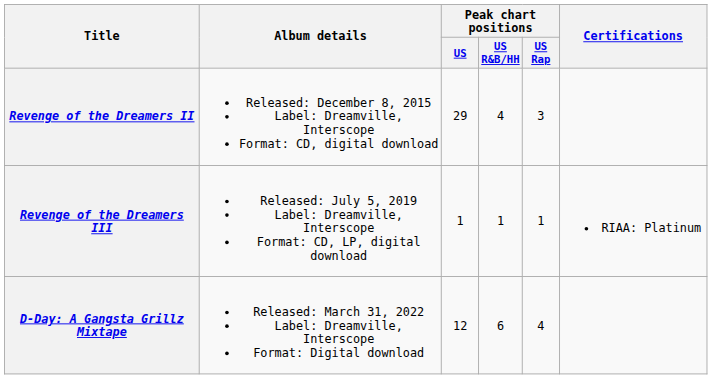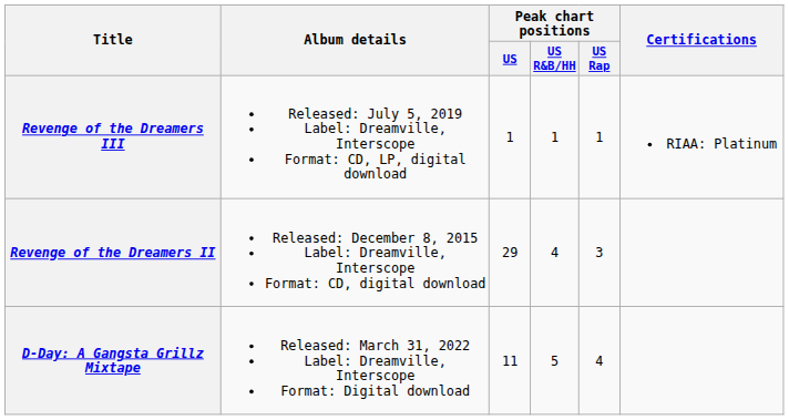rows swapped: Revenge of the Dreamers II <-> Revenge of the Dreamers III
D-Day: A Gangsta Grillz Mixtape | Peak chart positions / US: 12 -> 11
D-Day: A Gangsta Grillz Mixtape | Peak chart positions / US R&B/HH: 6 -> 5
